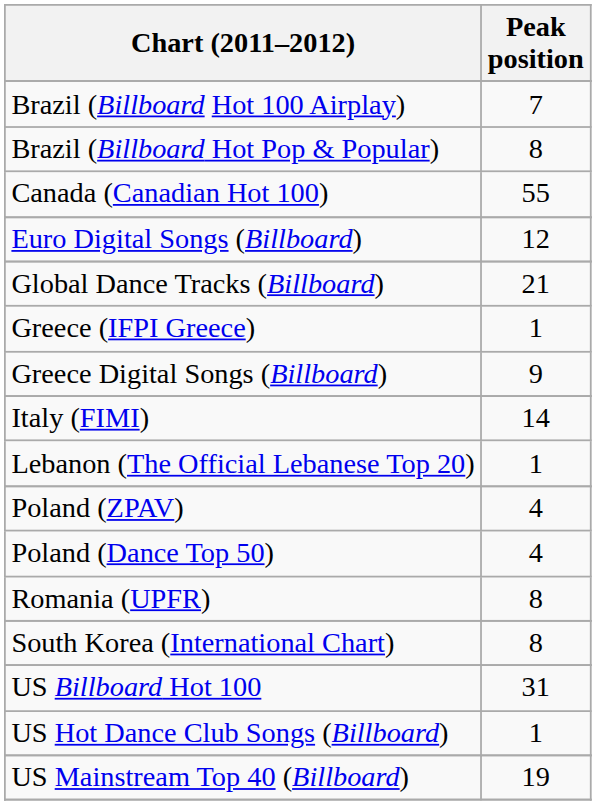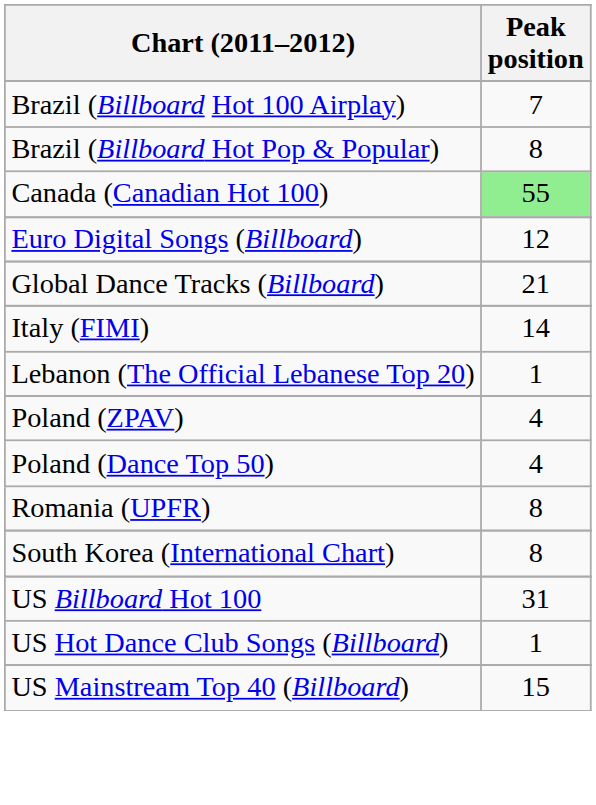Canada (Canadian Hot 100) | Peak position: no background -> lightgreen background
- row: Greece (IFPI Greece) | 1
- row: Greece Digital Songs (Billboard) | 9
US Mainstream Top 40 (Billboard) | Peak position: 19 -> 15
